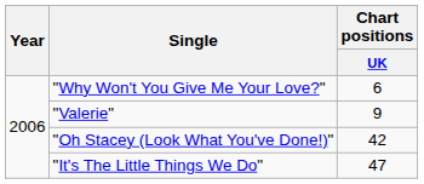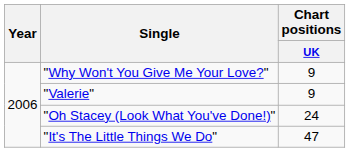"Why Won't You Give Me Your Love?" | Chart positions / UK: 6 -> 9
"Oh Stacey (Look What You've Done!)" | Chart positions / UK: 42 -> 24
